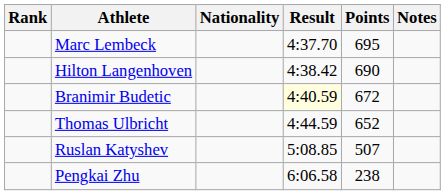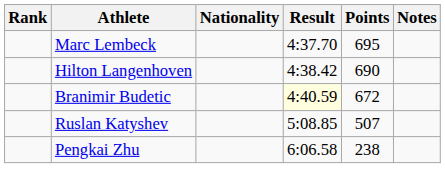- row: Thomas Ulbricht | 4:44.59 | 652
